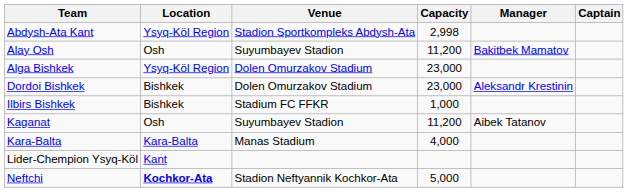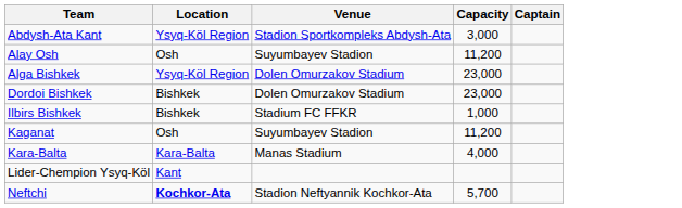- column: Manager | Bakitbek Mamatov | Aleksandr Krestinin | Aibek Tatanov
Abdysh-Ata Kant | Capacity: 2,998 -> 3,000
Neftchi | Capacity: 5,000 -> 5,700
